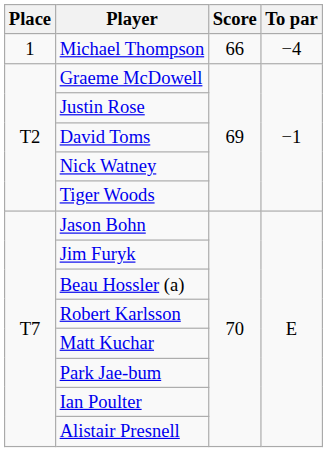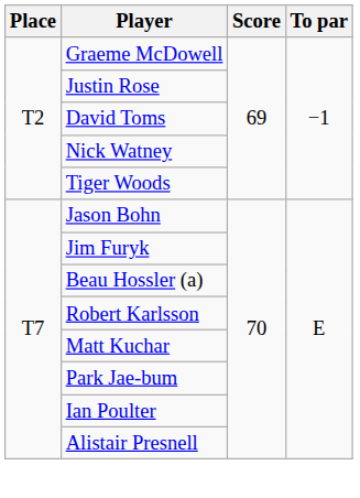- row: 1 | Michael Thompson | 66 | −4
